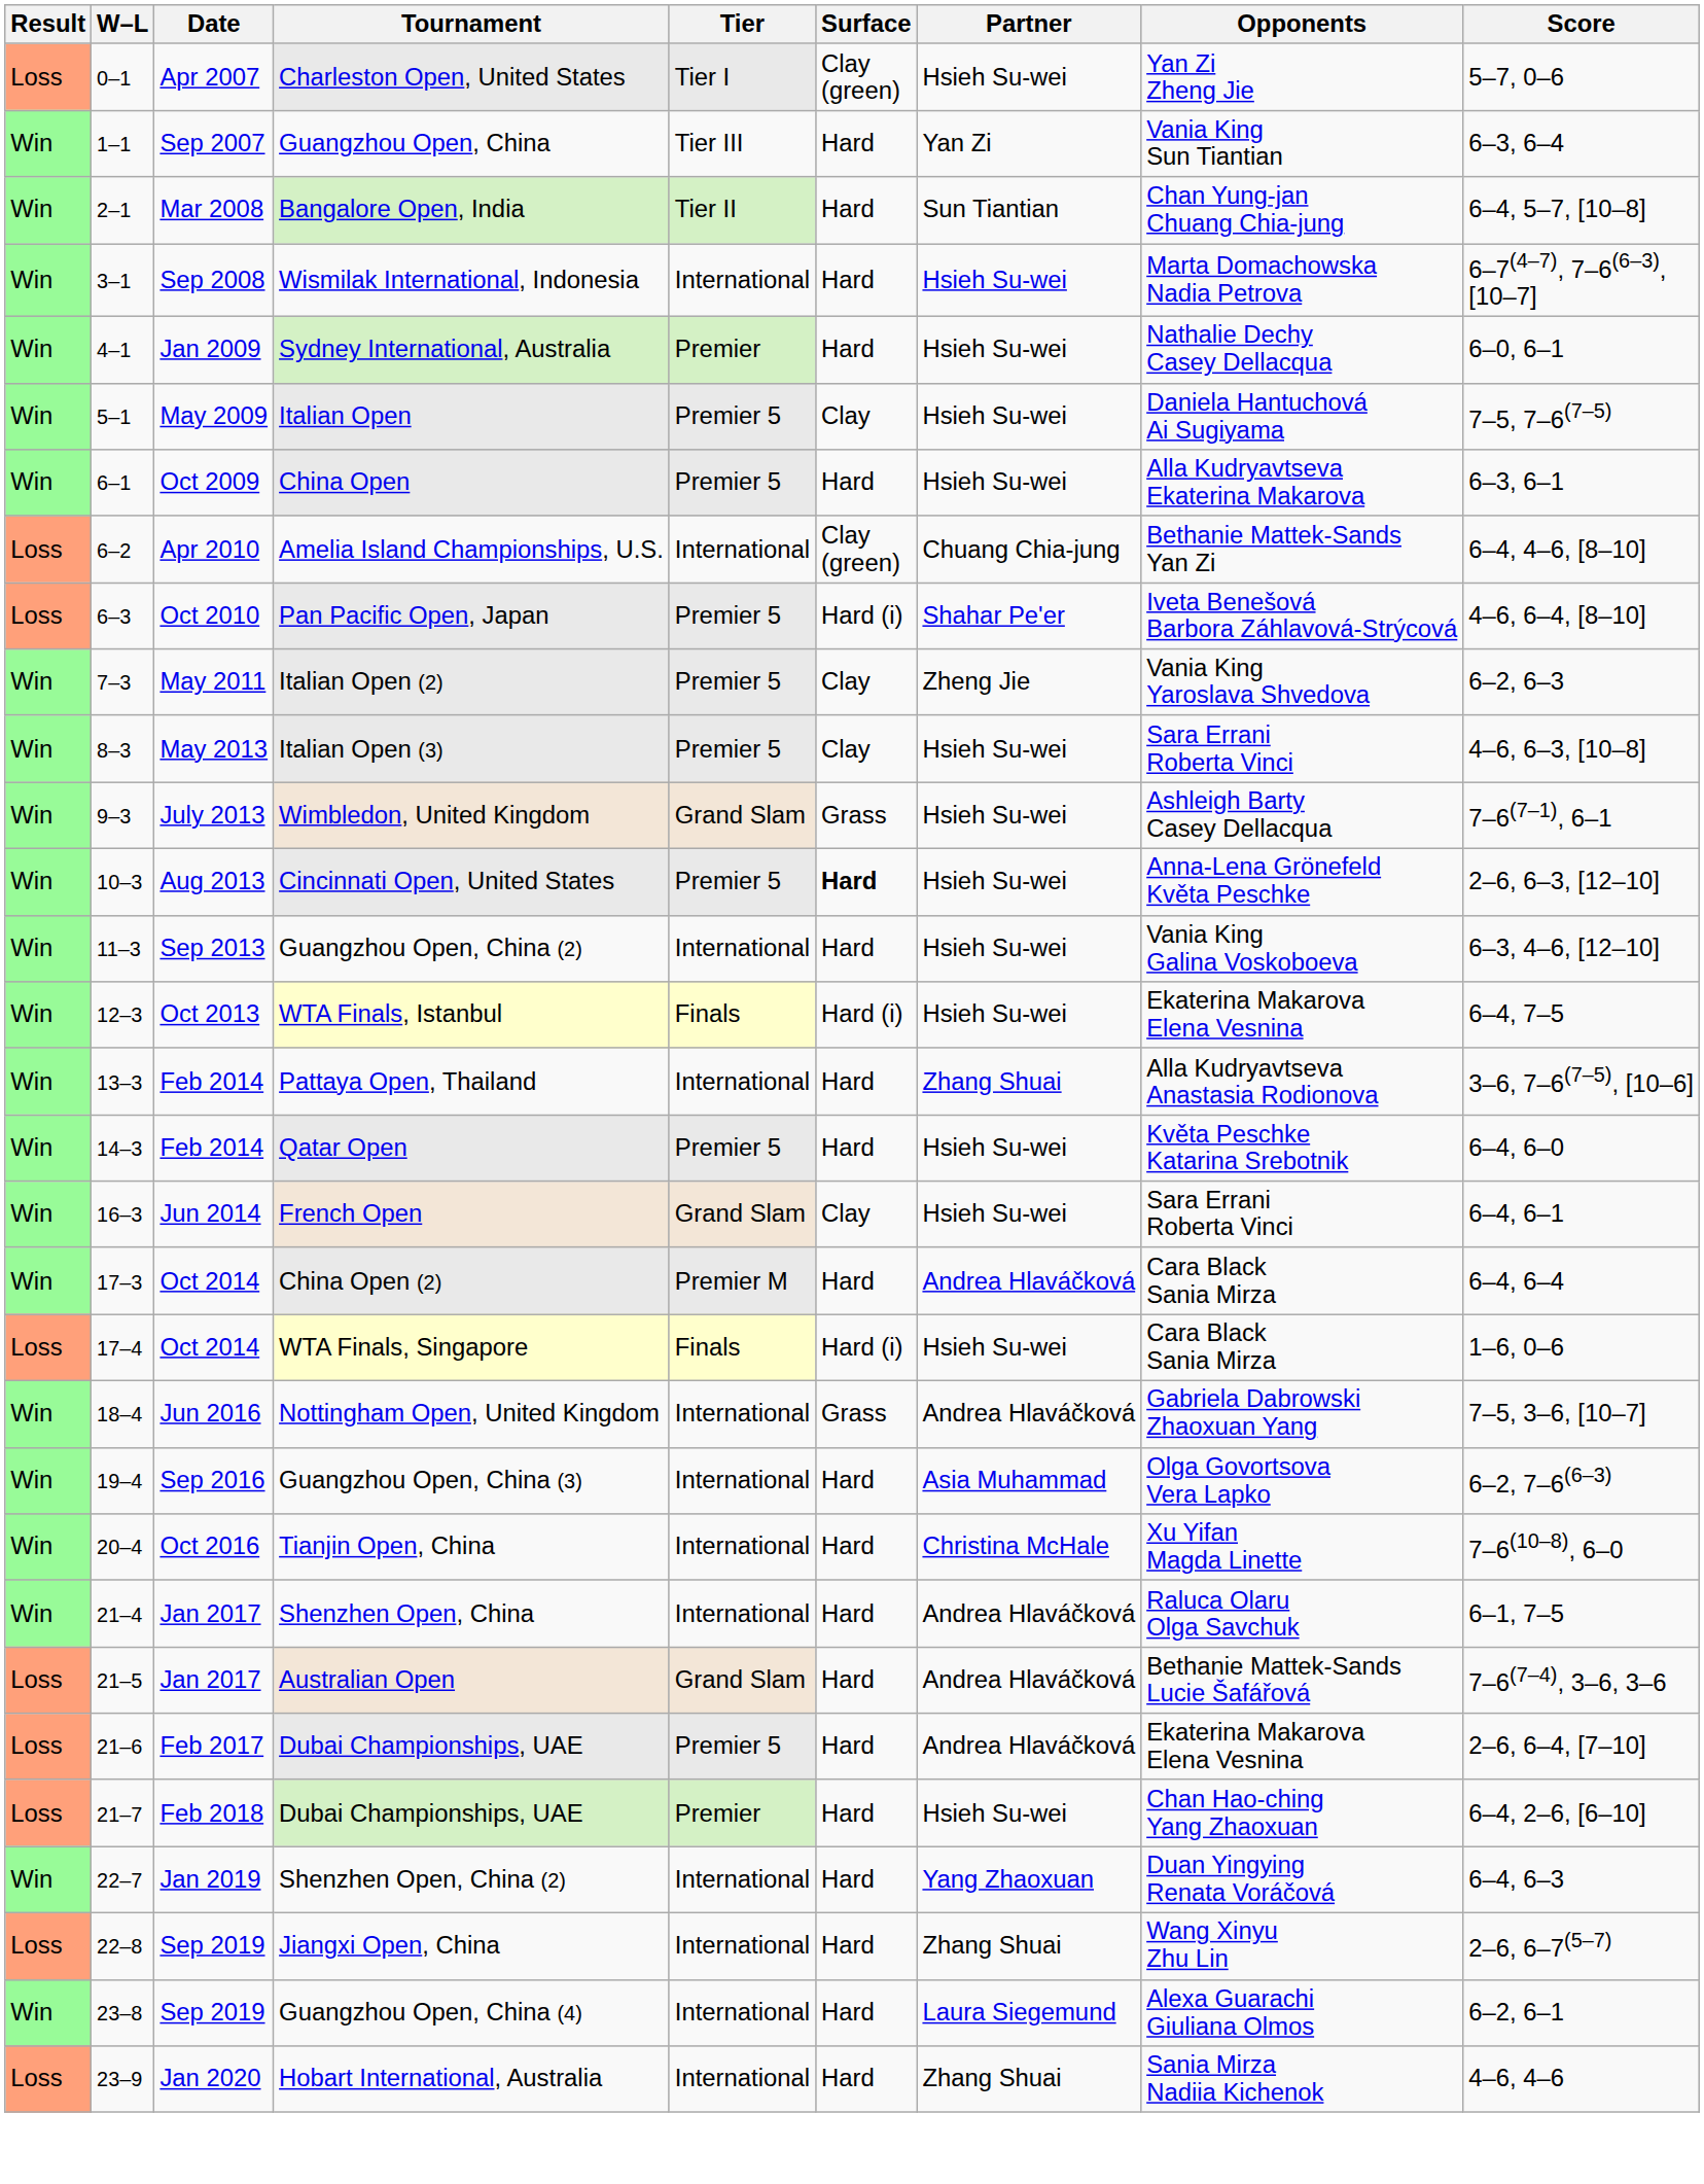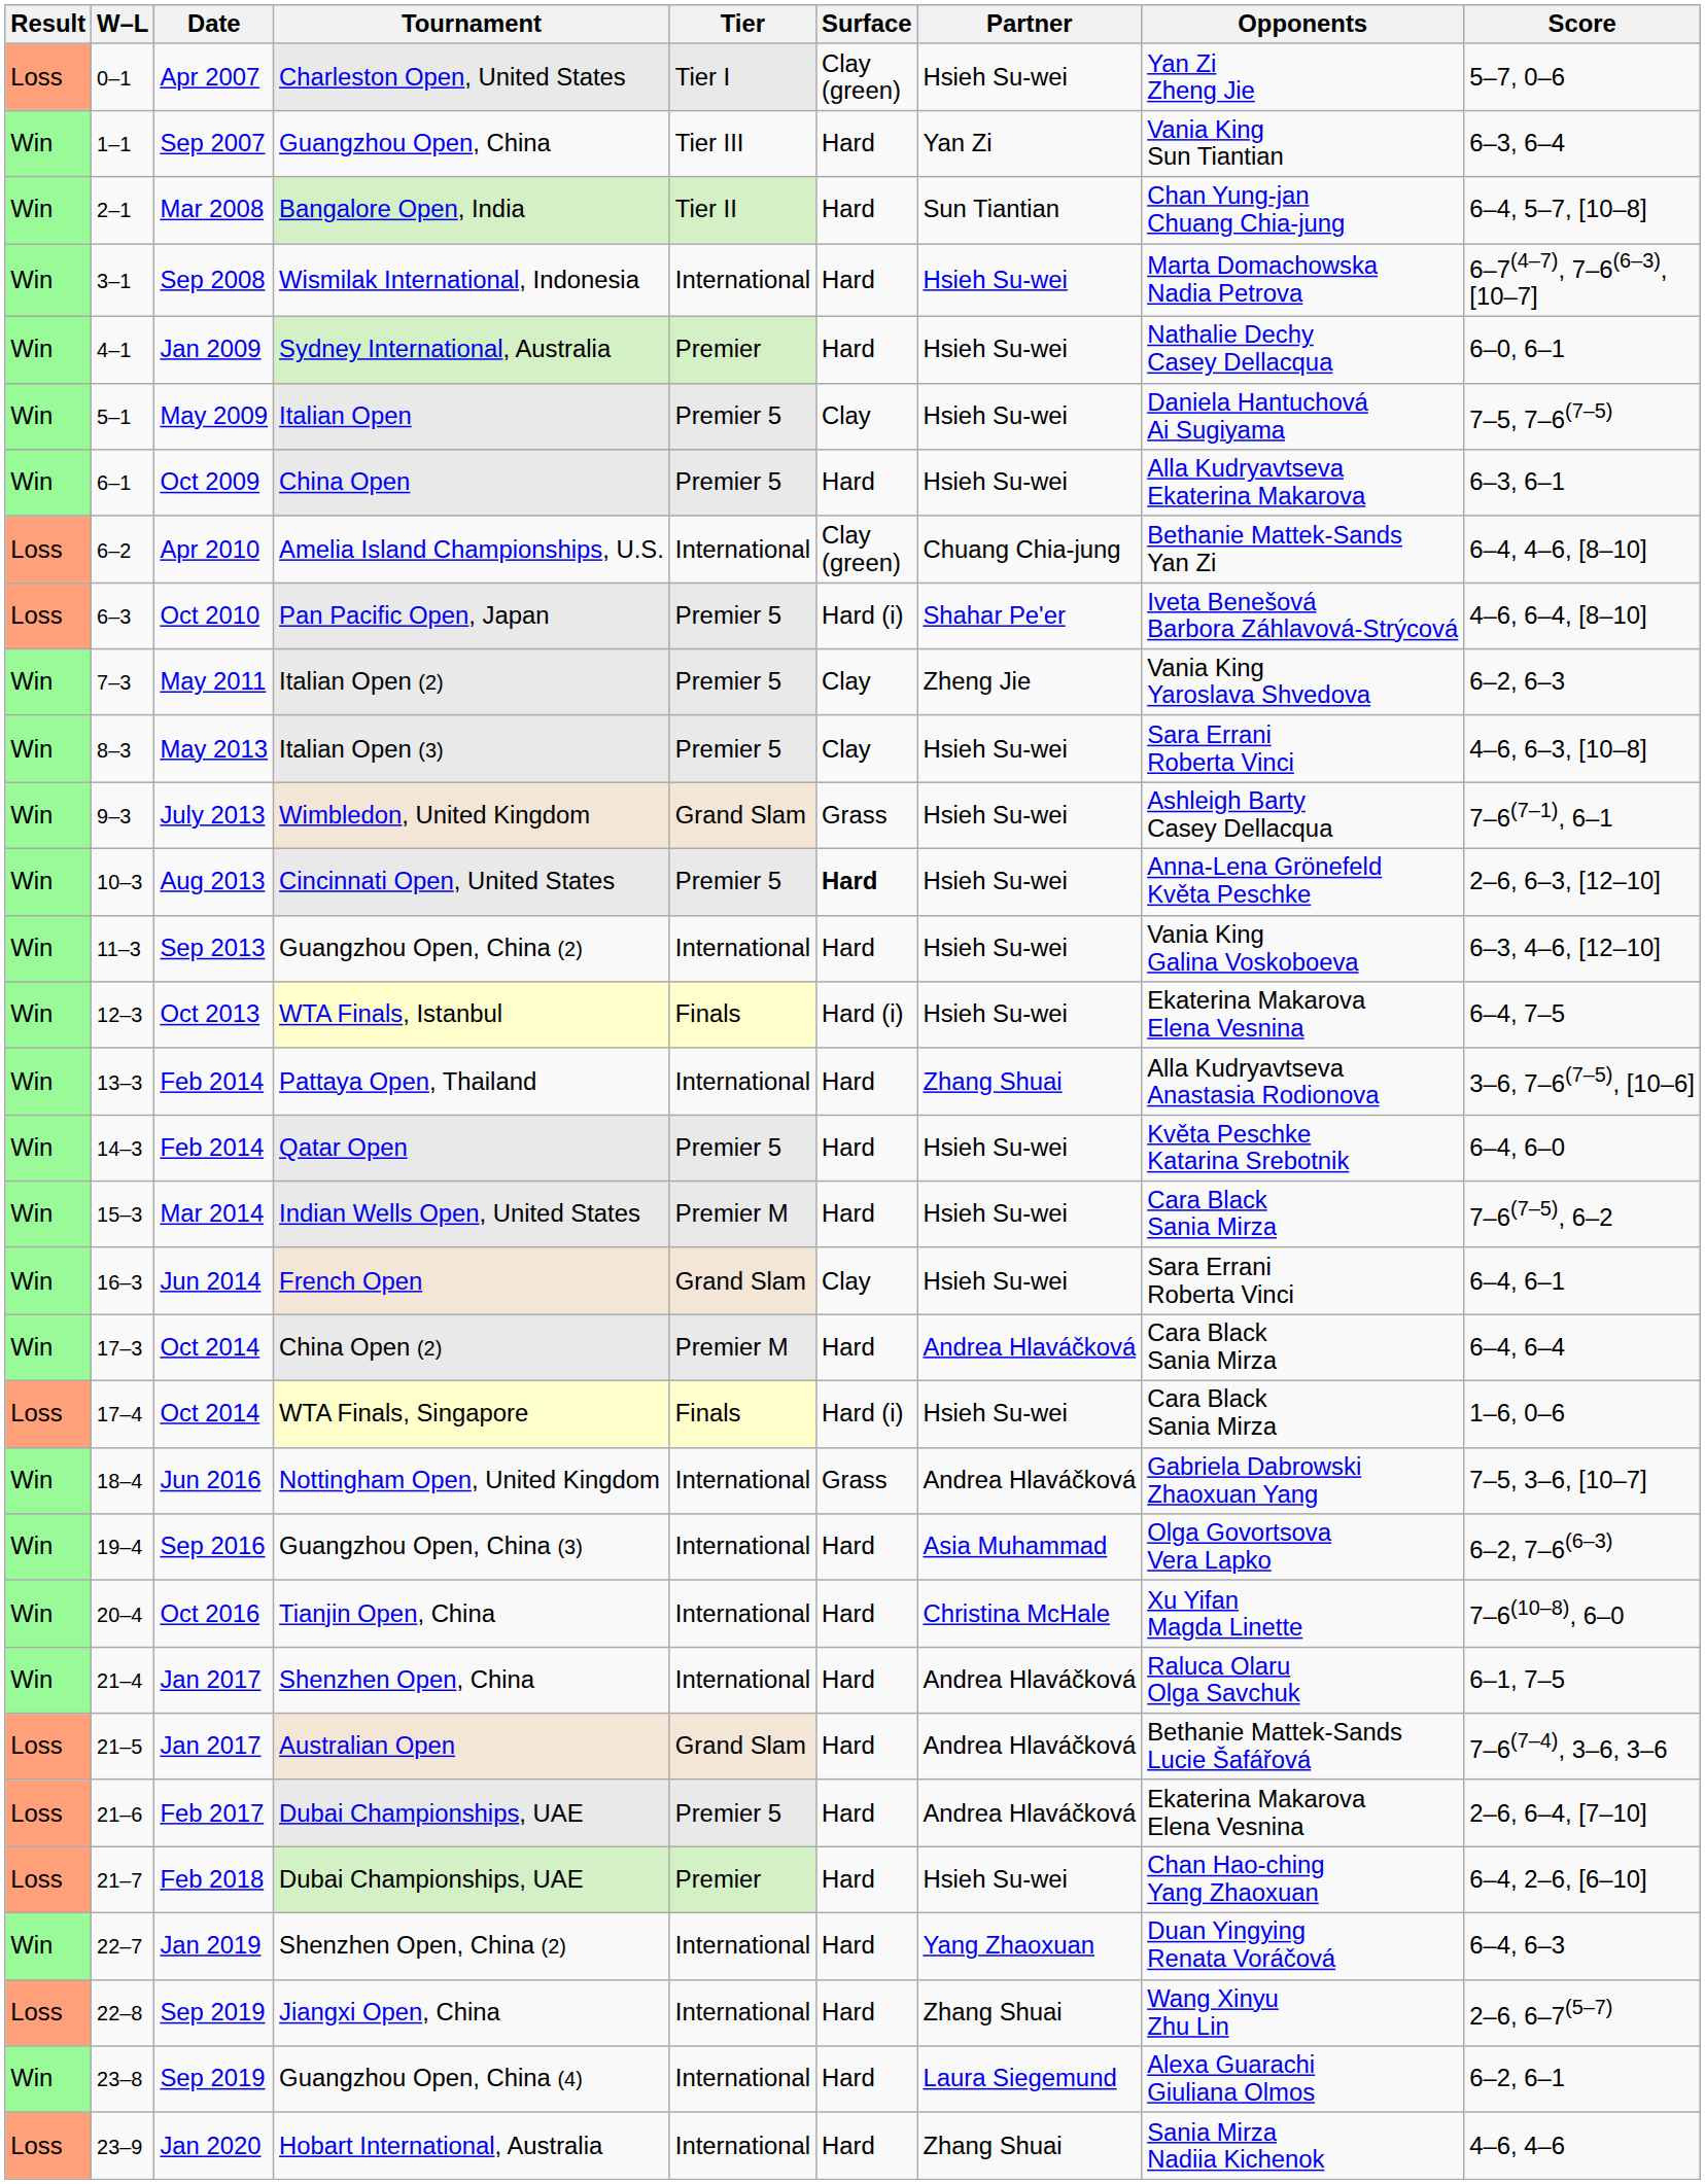+ row: Win | 15–3 | Mar 2014 | Indian Wells Open, United States | Premier M | Hard | Hsieh Su-wei | Cara Black Sania Mirza | 7–6(7–5), 6–2
